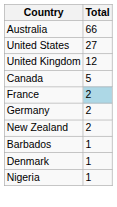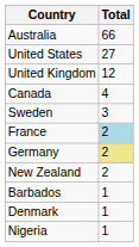Canada | Total: 5 -> 4
+ row: Sweden | 3
Germany | Total: no background -> khaki background
